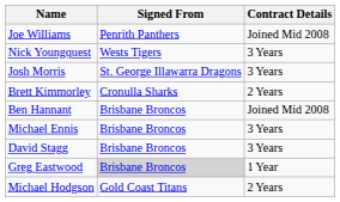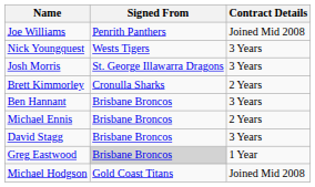Ben Hannant | Contract Details: Joined Mid 2008 -> 3 Years
Michael Ennis | Contract Details: 3 Years -> 2 Years
Michael Hodgson | Contract Details: 2 Years -> Joined Mid 2008
